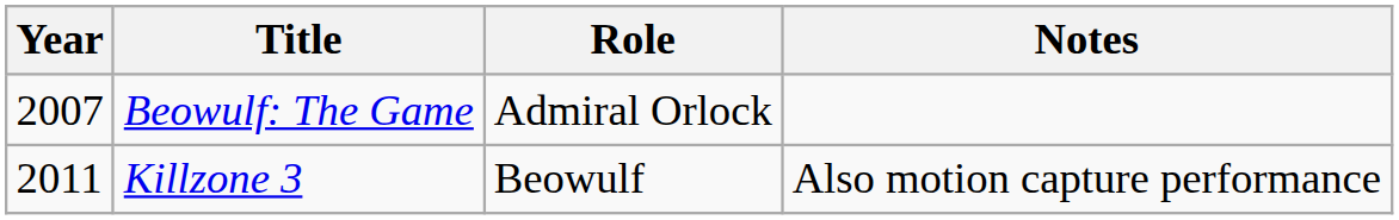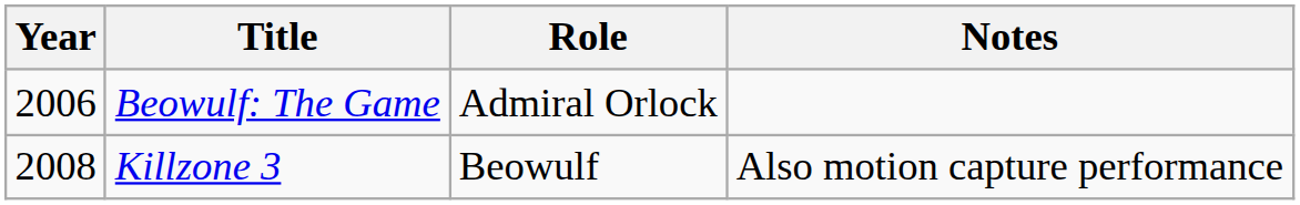Beowulf: The Game | Year: 2007 -> 2006
Killzone 3 | Year: 2011 -> 2008
